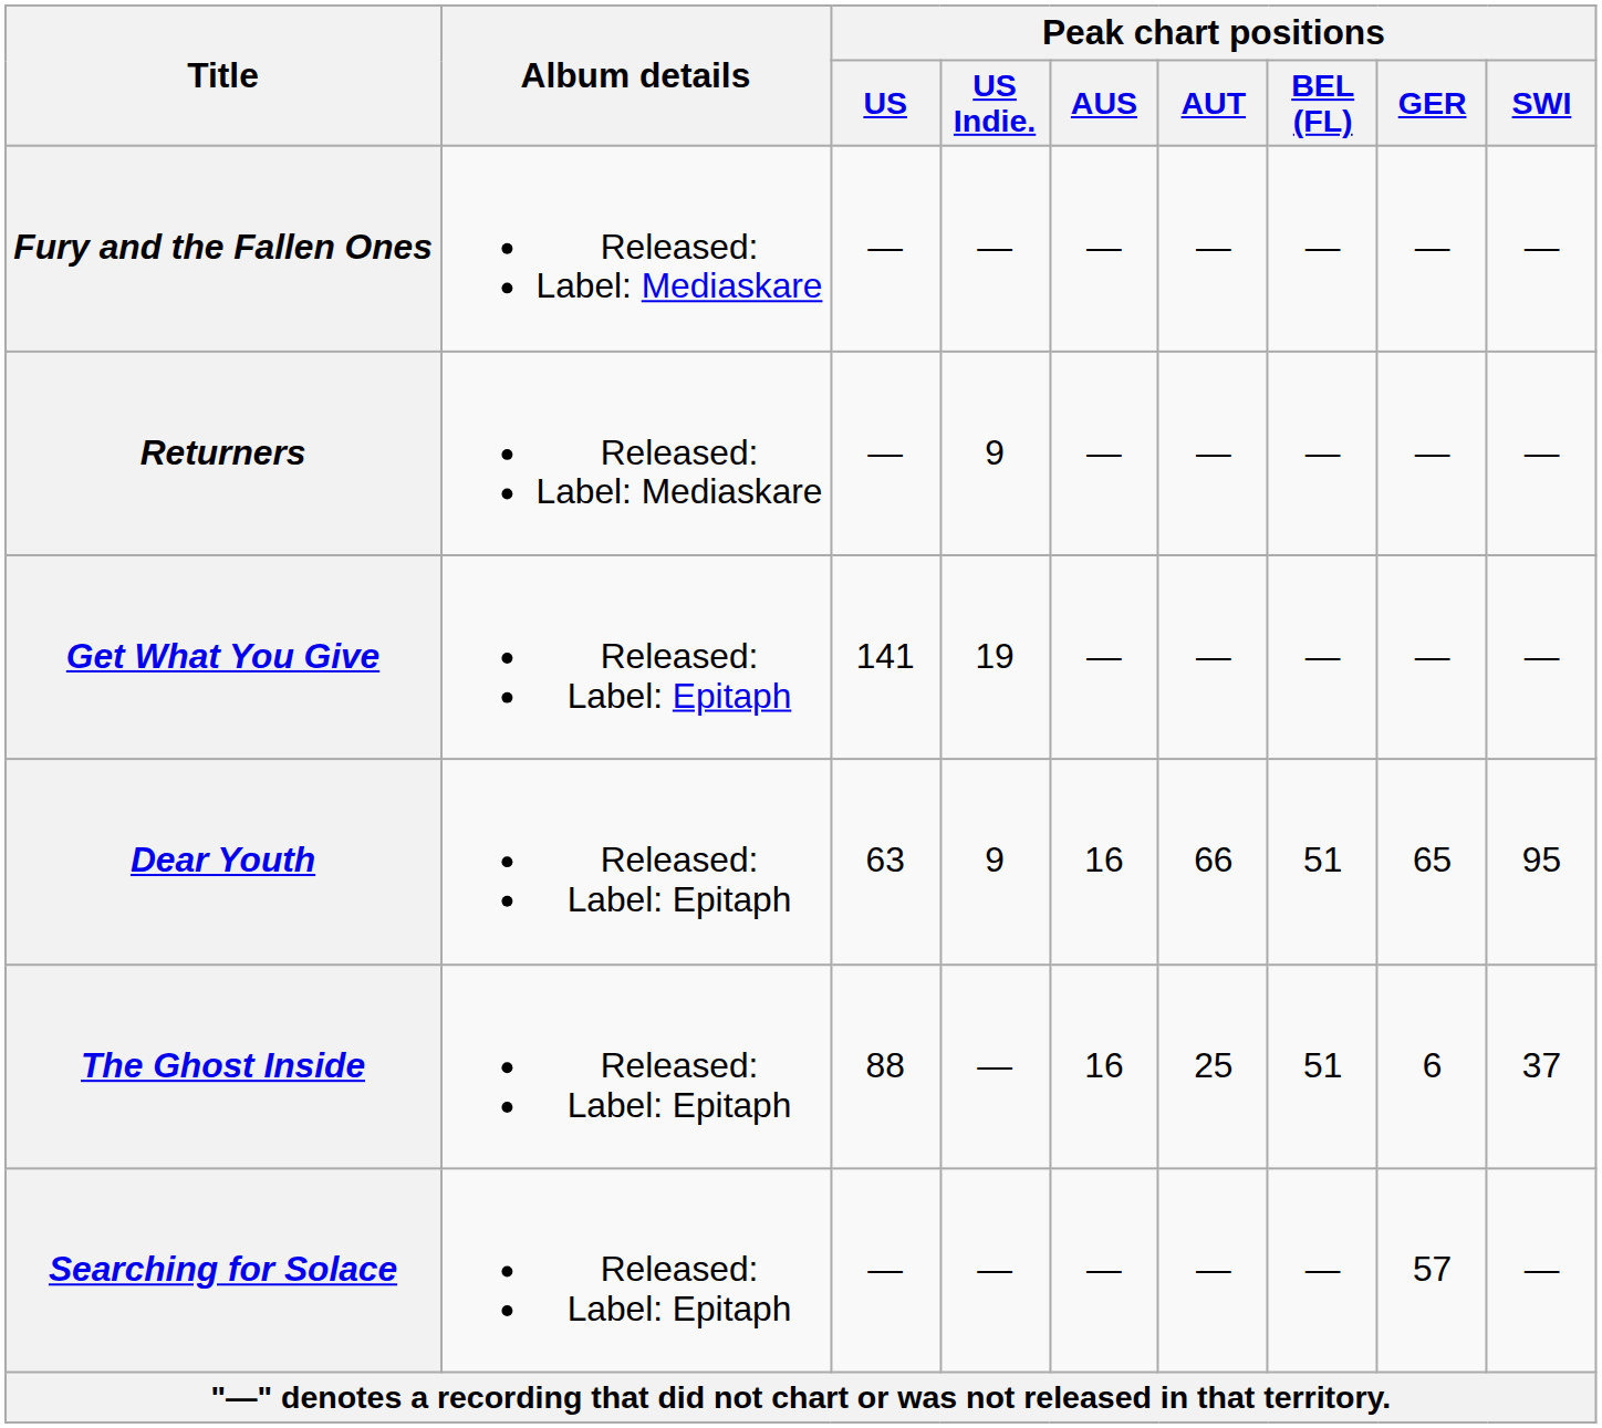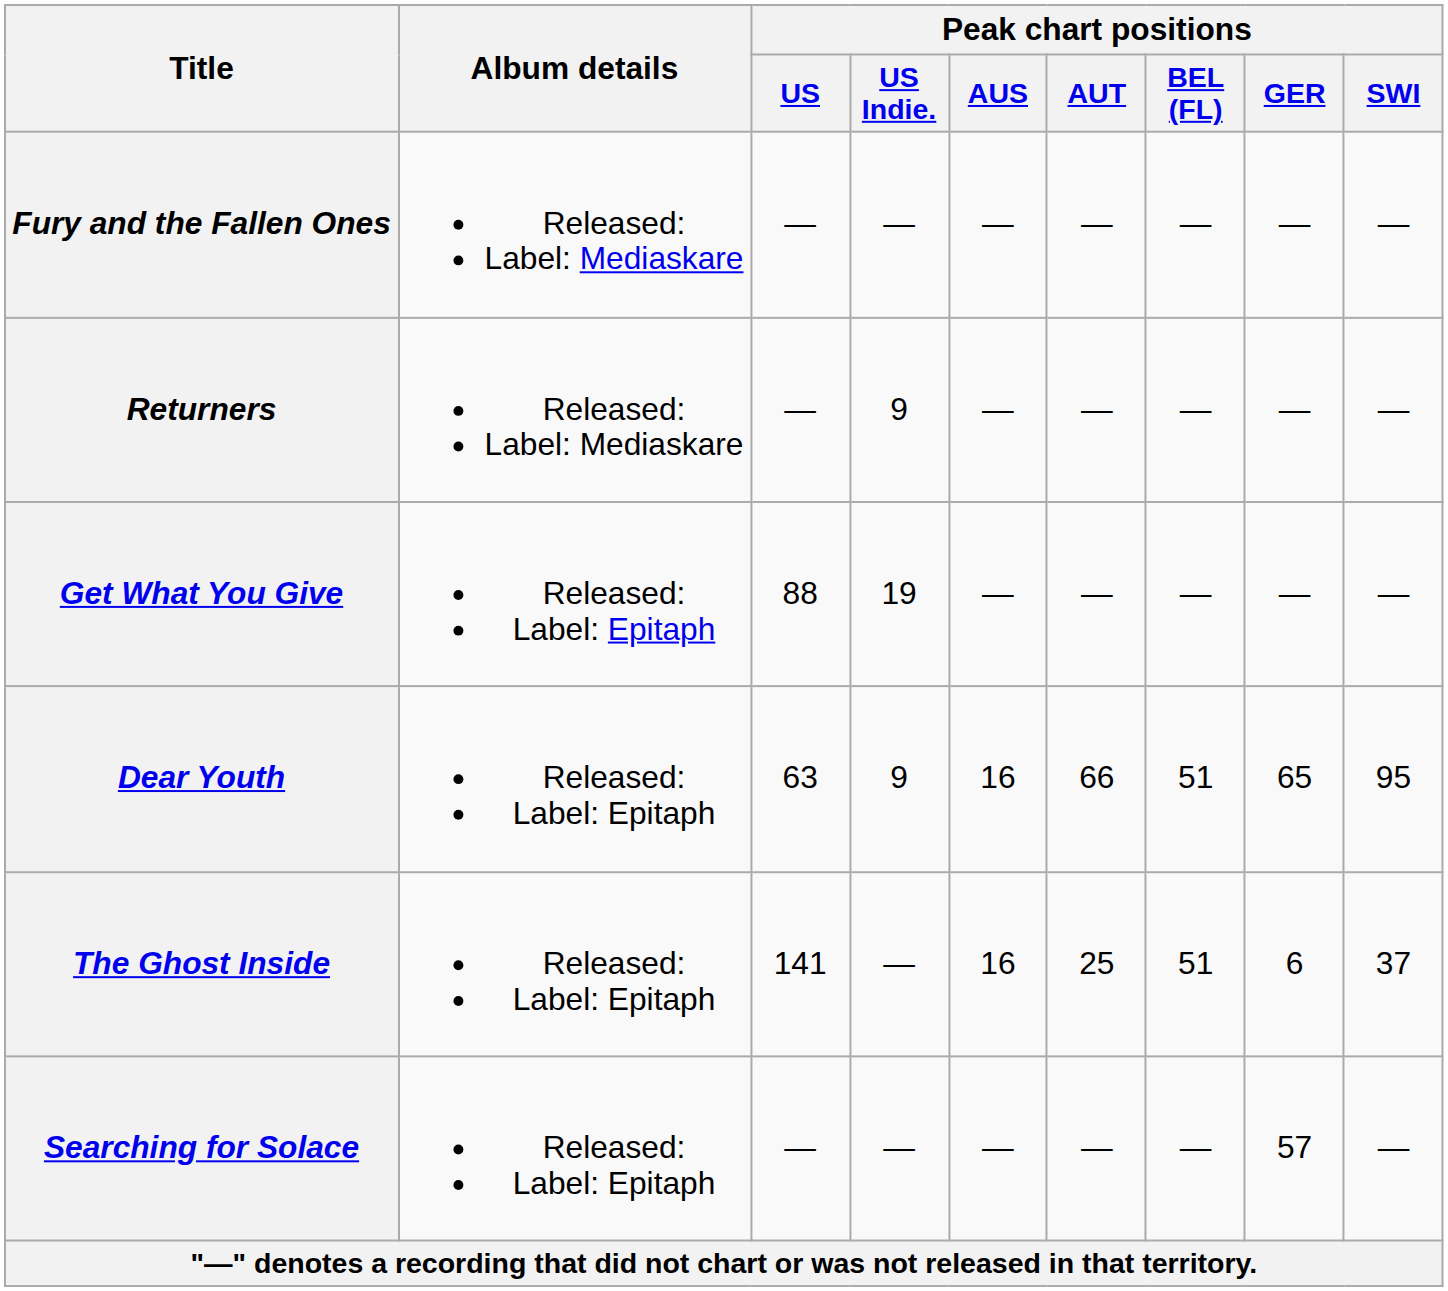Get What You Give | Peak chart positions / US: 141 -> 88
The Ghost Inside | Peak chart positions / US: 88 -> 141
